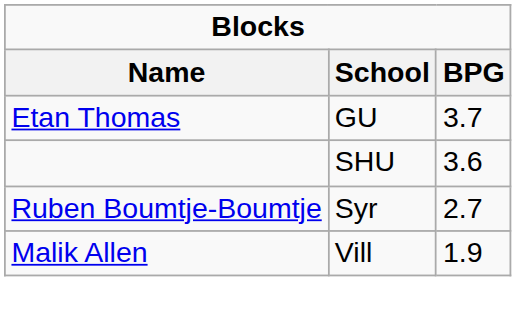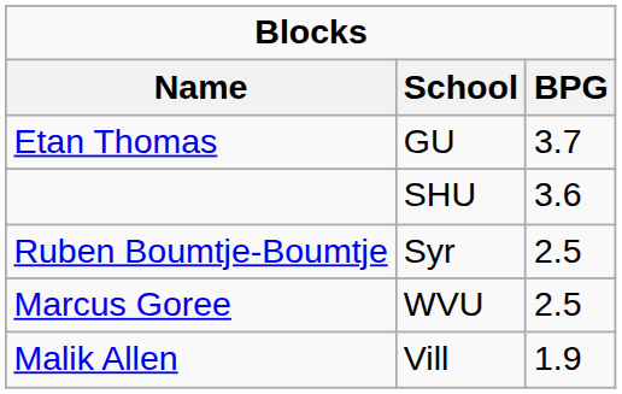Ruben Boumtje-Boumtje | BPG: 2.7 -> 2.5
+ row: Marcus Goree | WVU | 2.5
